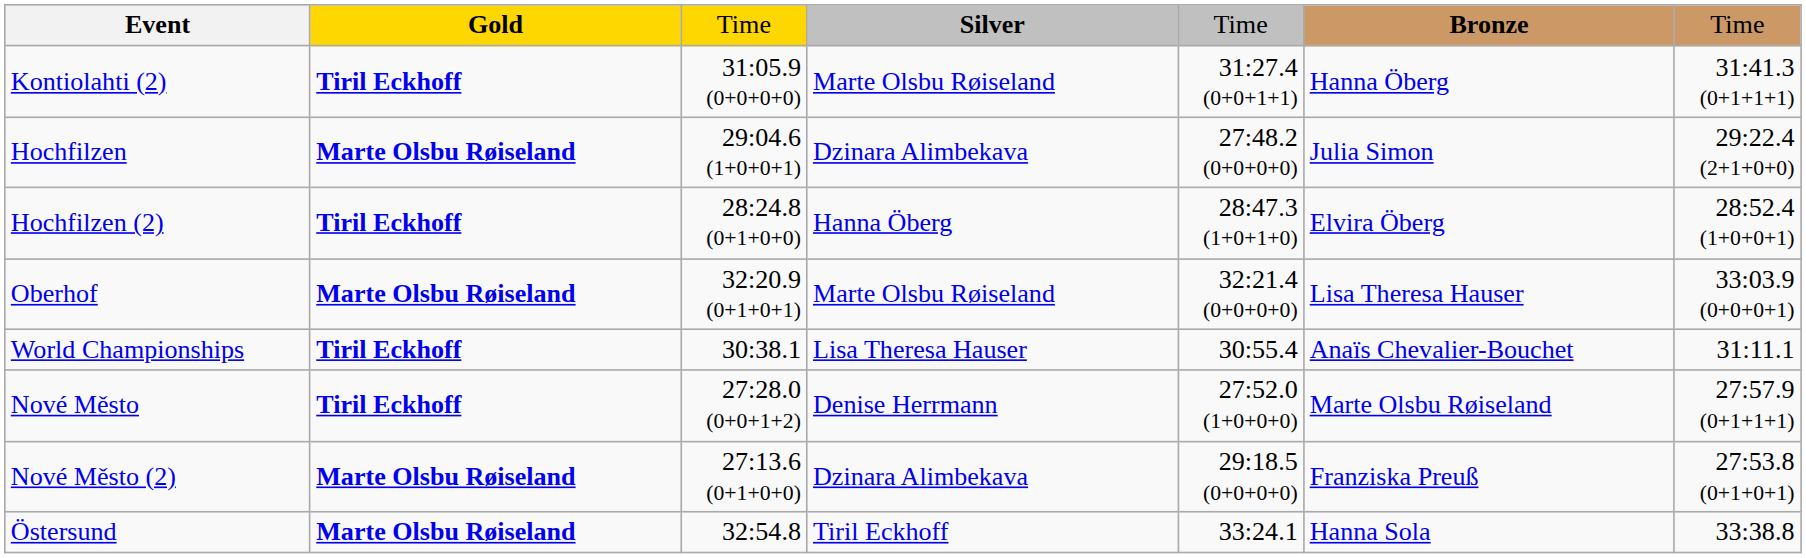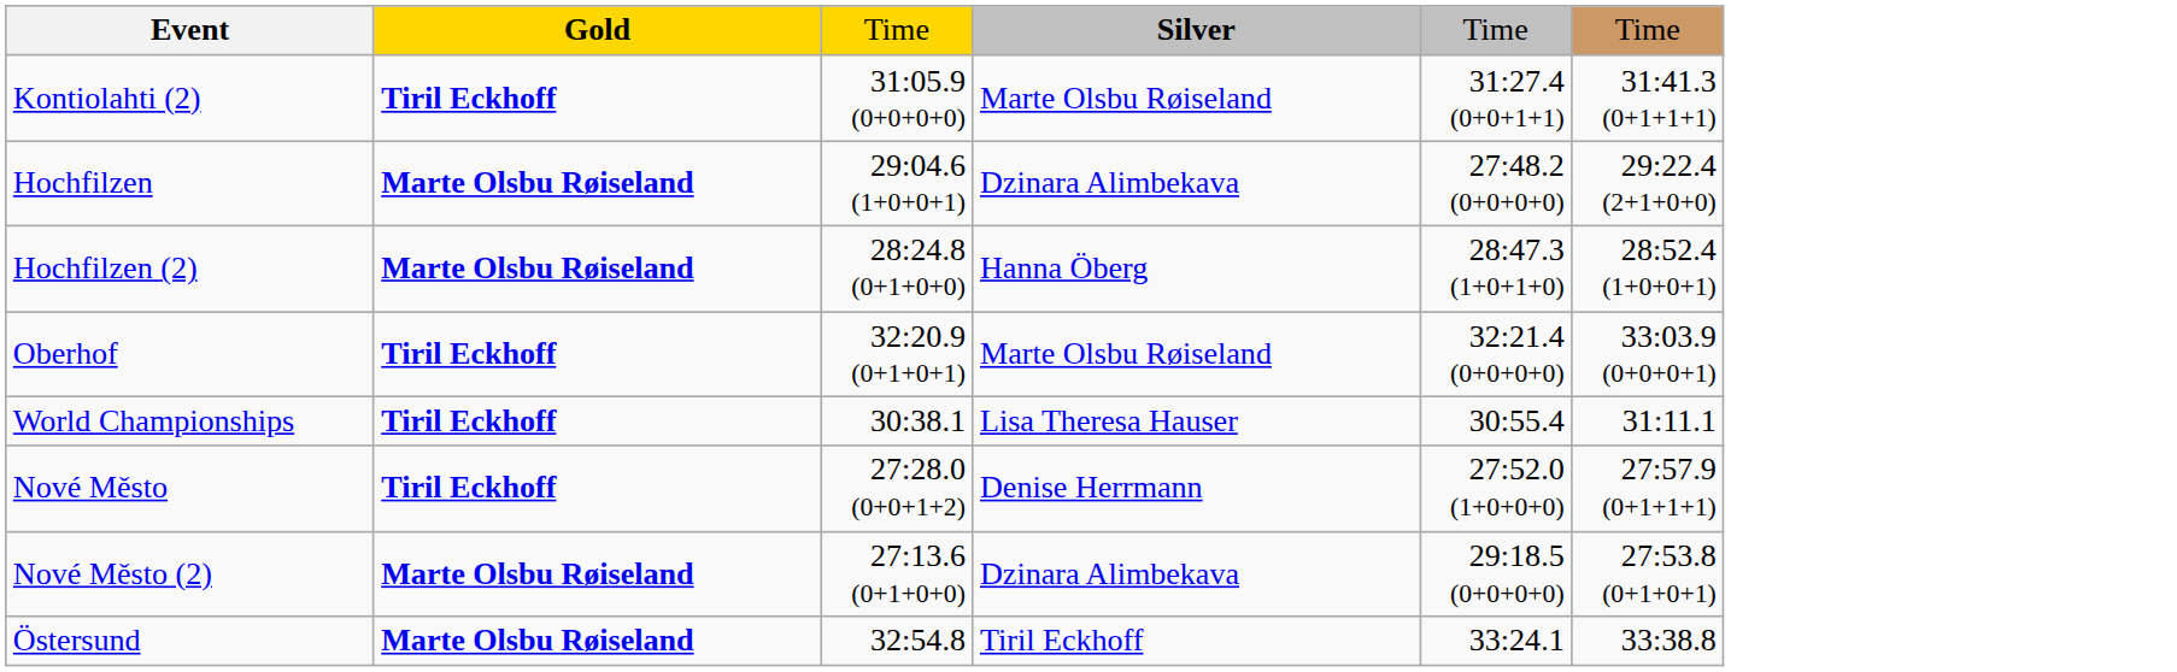- column: Bronze | Hanna Öberg | Julia Simon | Elvira Öberg | Lisa Theresa Hauser | Anaïs Chevalier-Bouchet | Marte Olsbu Røiseland | Franziska Preuß | Hanna Sola
Hochfilzen (2) | Gold: Tiril Eckhoff -> Marte Olsbu Røiseland
Oberhof | Gold: Marte Olsbu Røiseland -> Tiril Eckhoff
